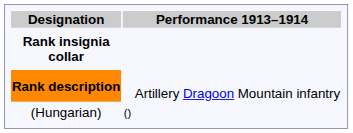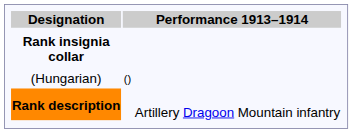rows swapped: Rank description <-> (Hungarian)
